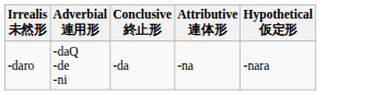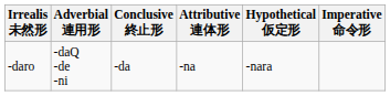+ column: Imperative 命令形
